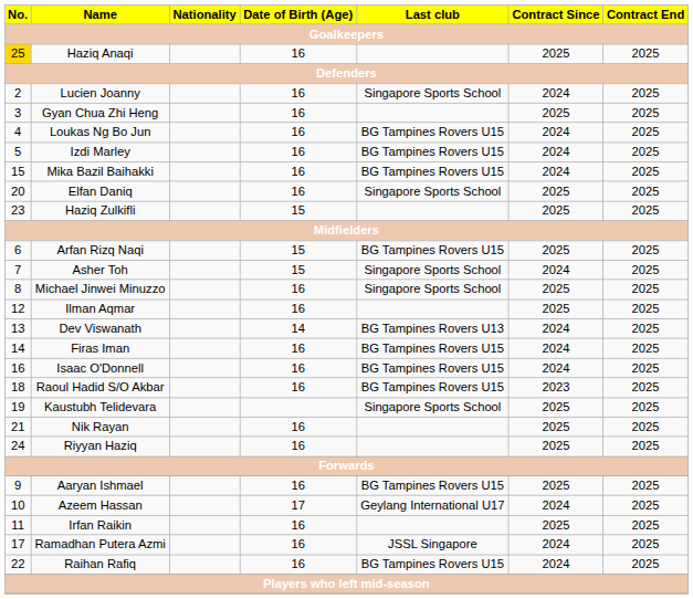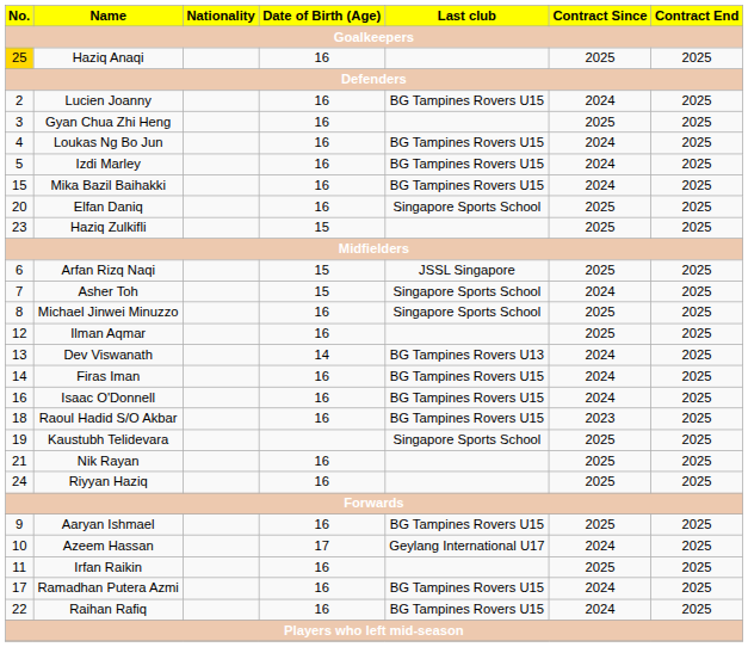Lucien Joanny | Last club: Singapore Sports School -> BG Tampines Rovers U15
Arfan Rizq Naqi | Last club: BG Tampines Rovers U15 -> JSSL Singapore
Ramadhan Putera Azmi | Last club: JSSL Singapore -> BG Tampines Rovers U15
